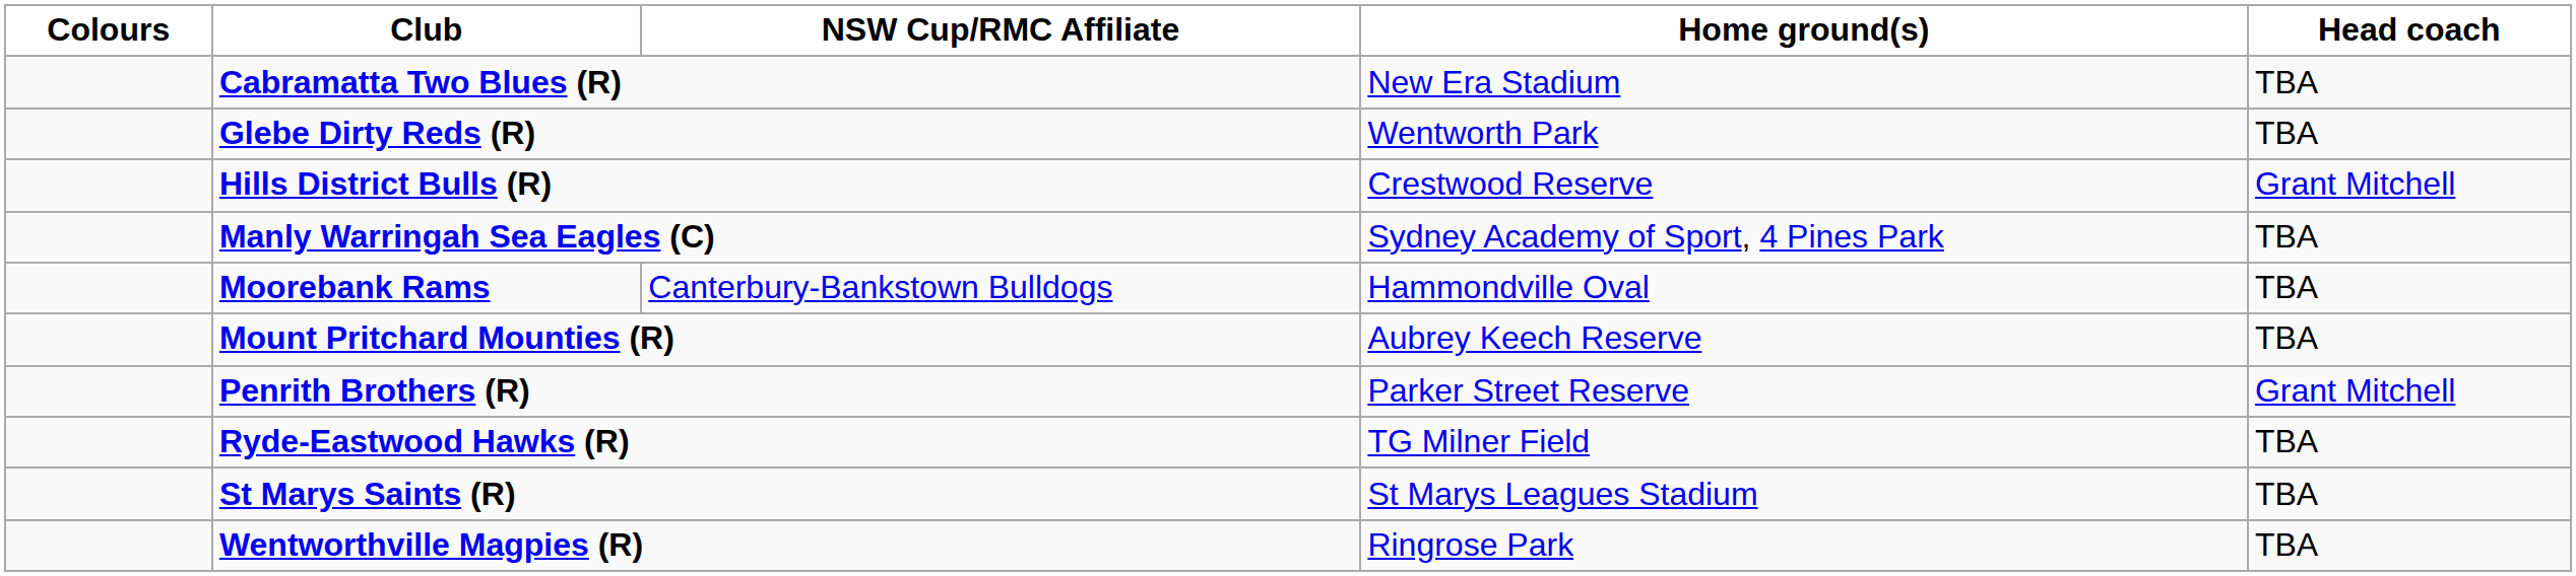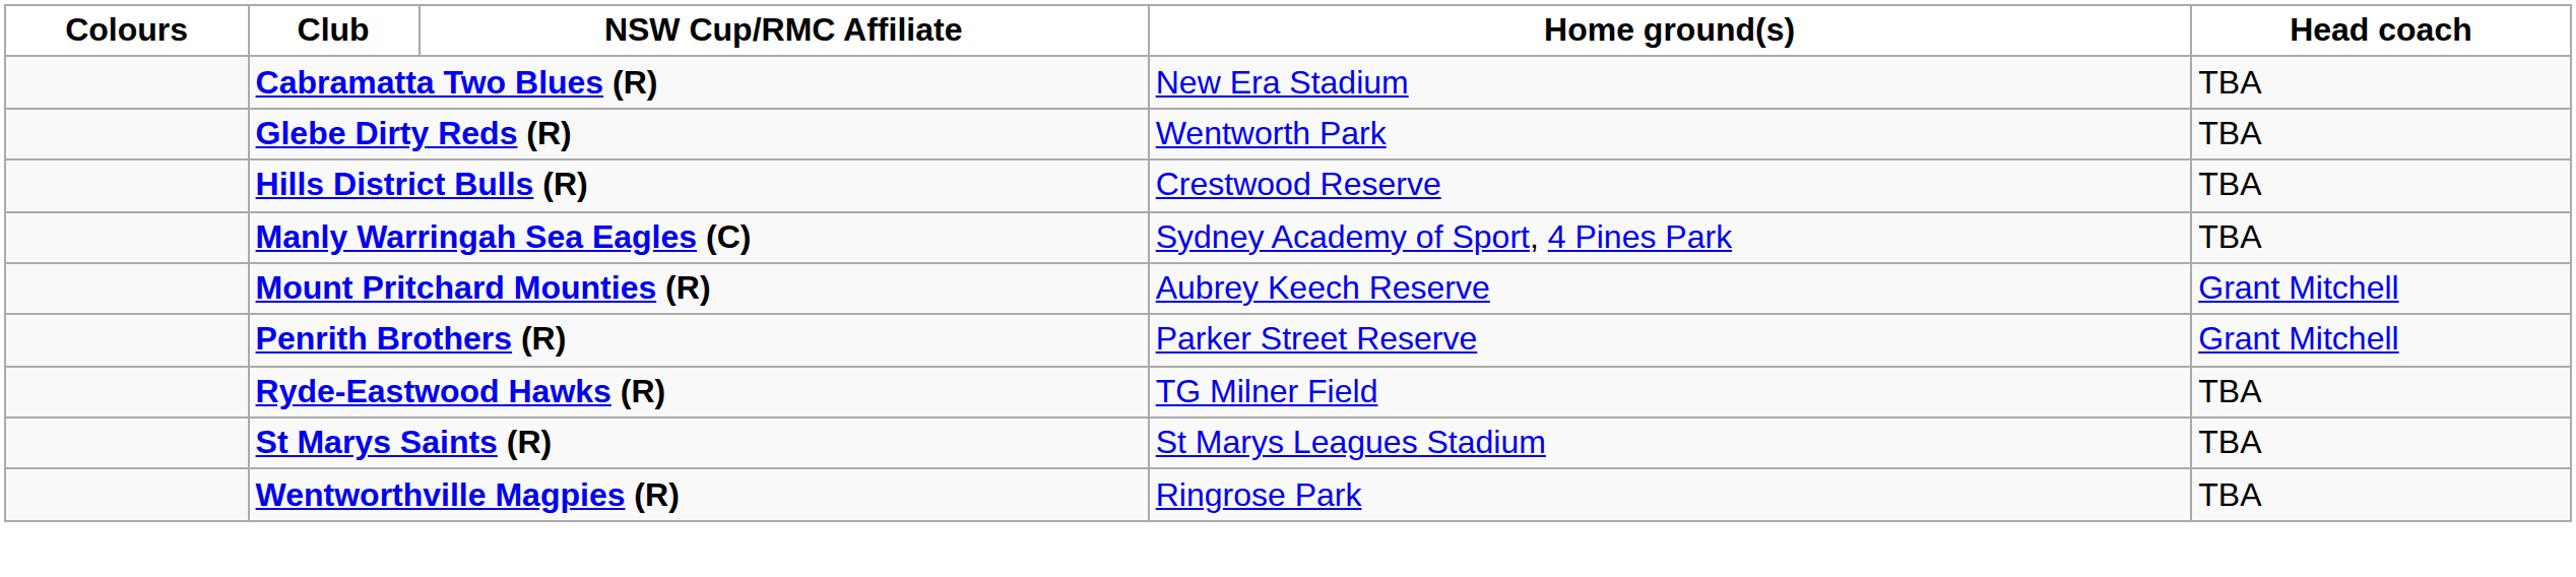Hills District Bulls (R) | Head coach: Grant Mitchell -> TBA
- row: Moorebank Rams | Canterbury-Bankstown Bulldogs | Hammondville Oval | TBA
Mount Pritchard Mounties (R) | Head coach: TBA -> Grant Mitchell
